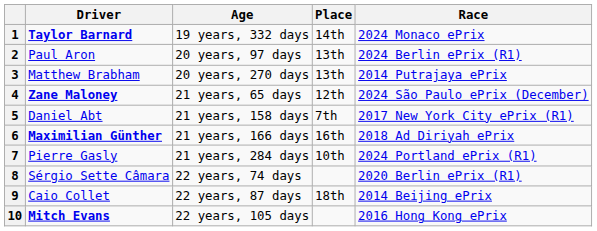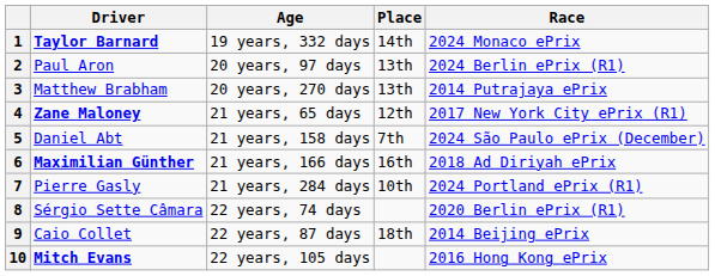4 | Race: 2024 São Paulo ePrix (December) -> 2017 New York City ePrix (R1)
5 | Race: 2017 New York City ePrix (R1) -> 2024 São Paulo ePrix (December)
